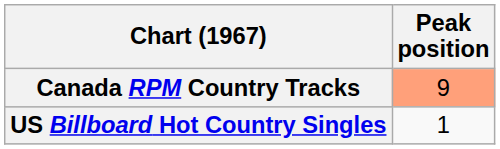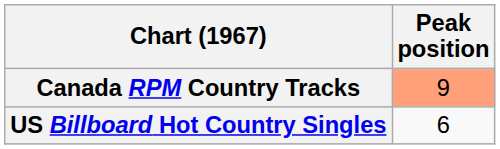US Billboard Hot Country Singles | Peak position: 1 -> 6
